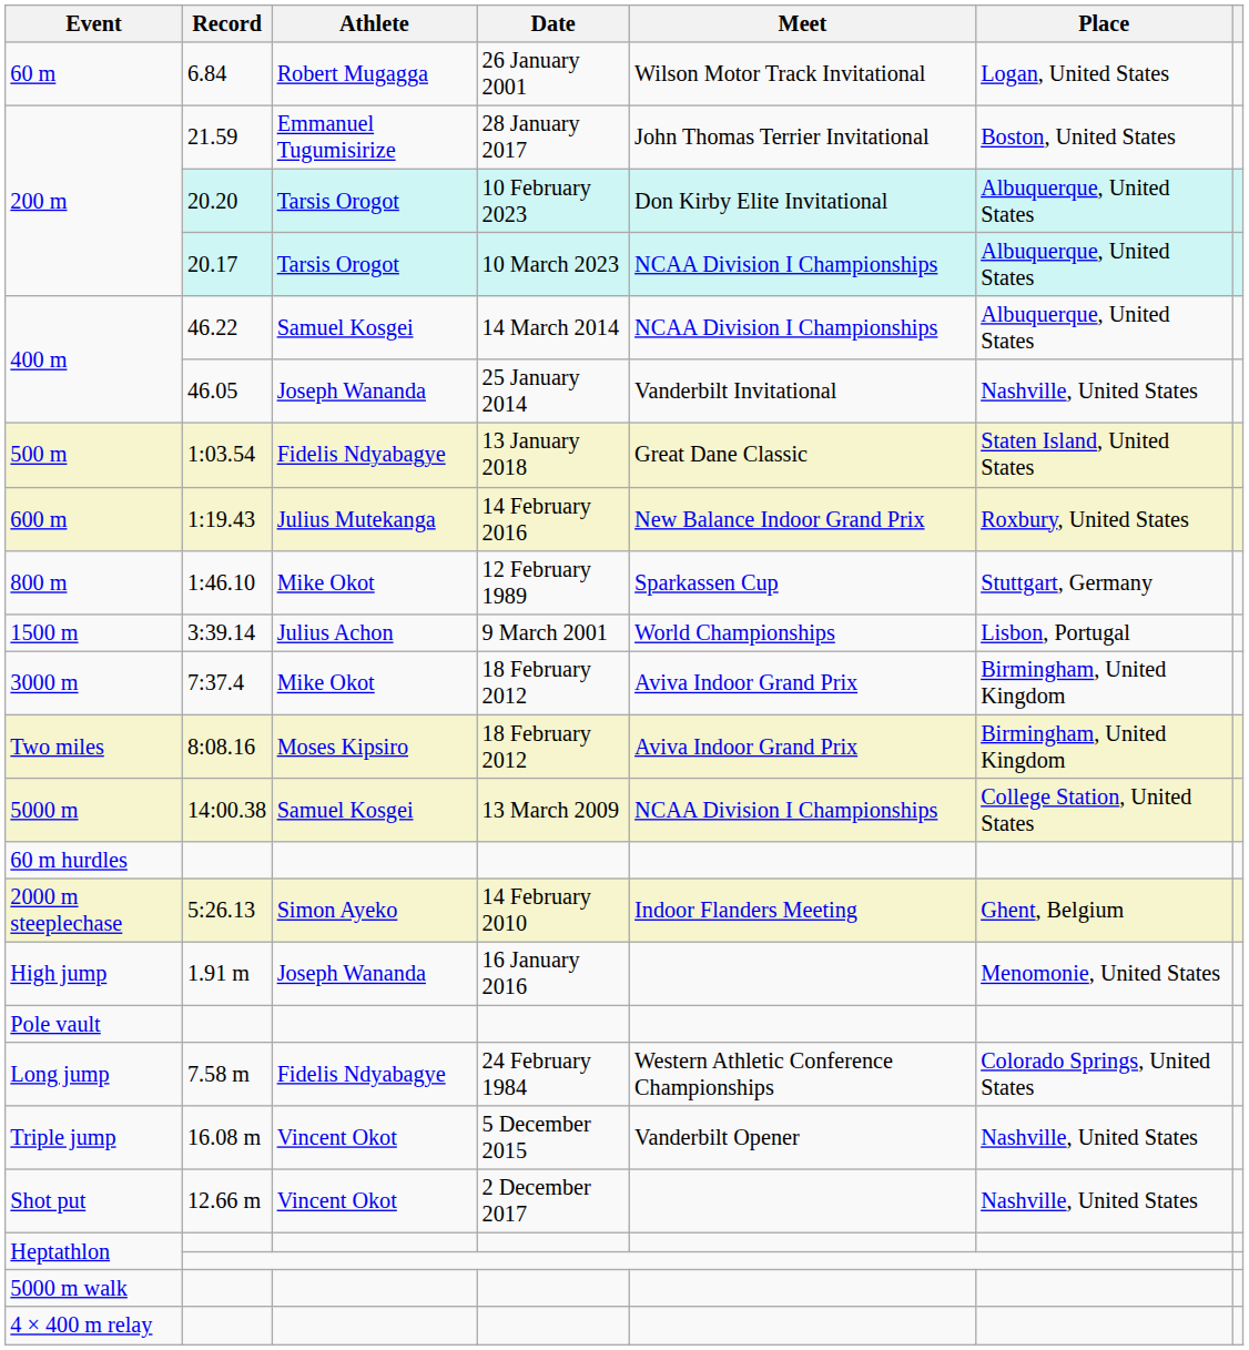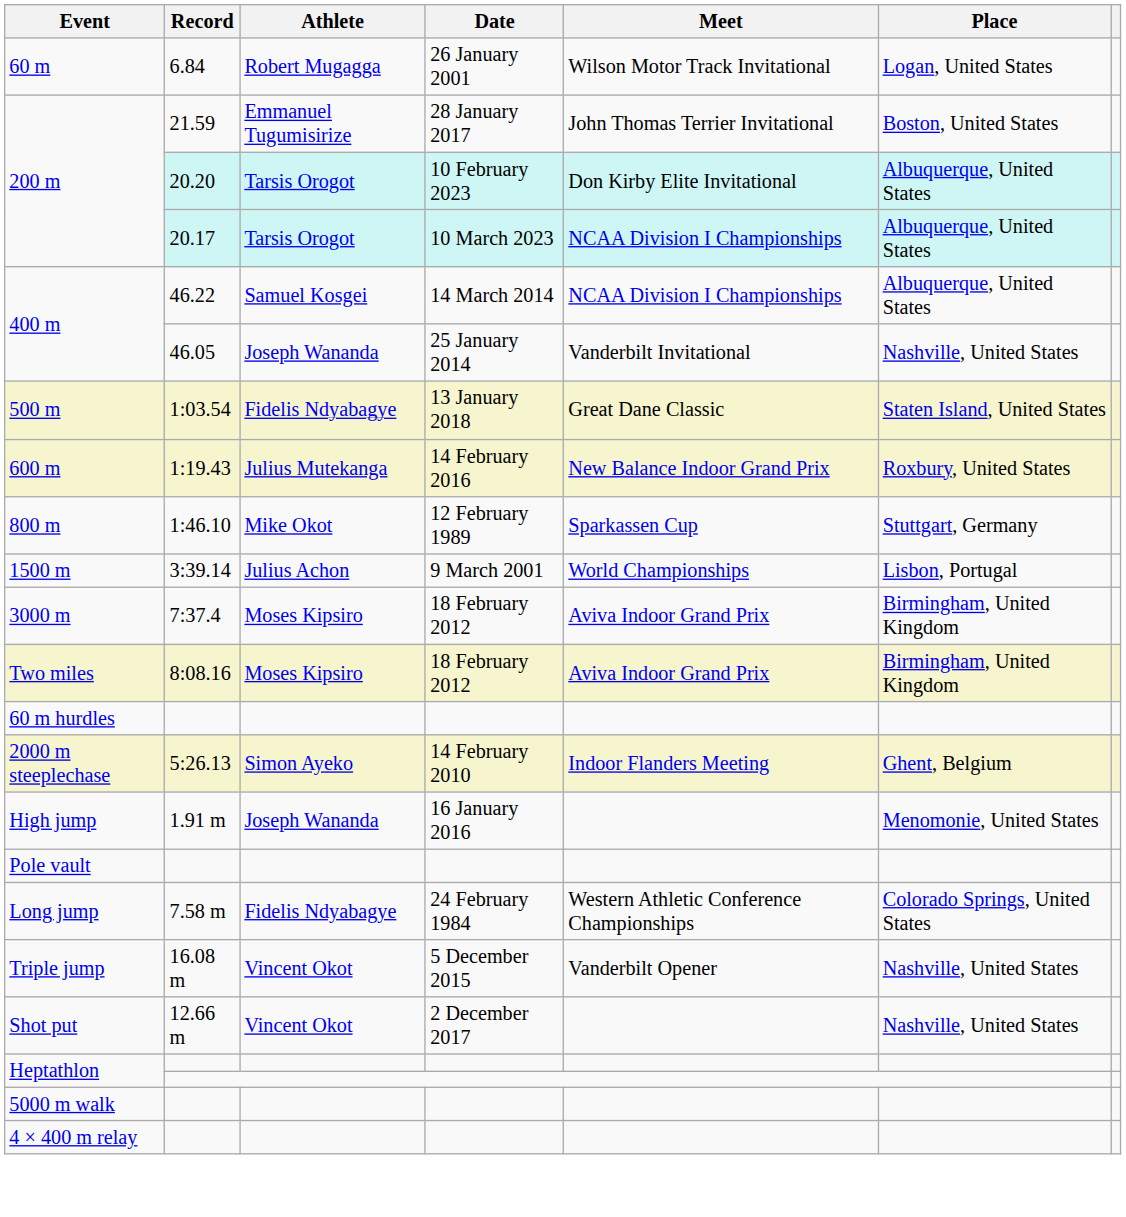3000 m | Athlete: Mike Okot -> Moses Kipsiro
- row: 5000 m | 14:00.38 | Samuel Kosgei | 13 March 2009 | NCAA Division I Championships | College Station, United States
